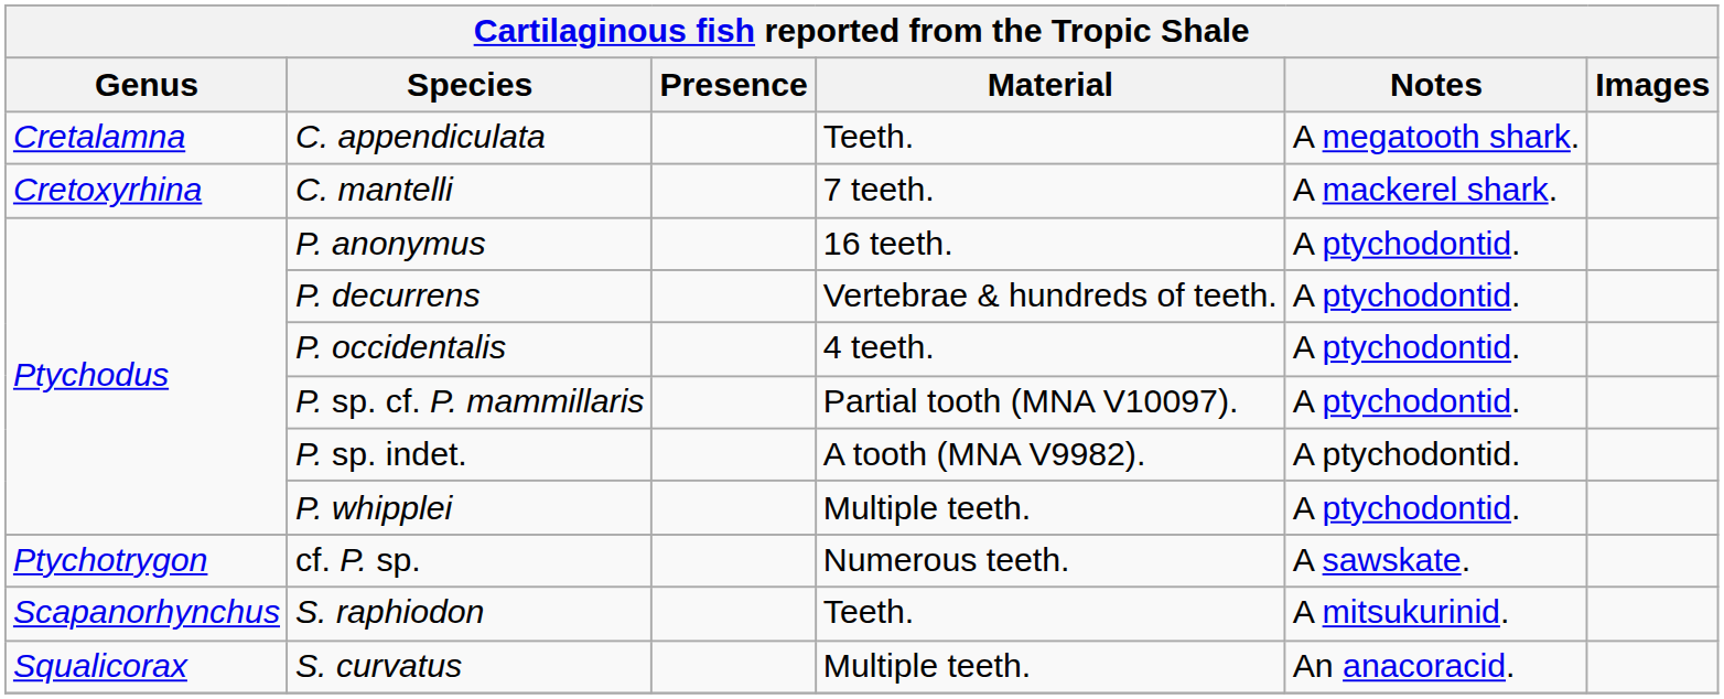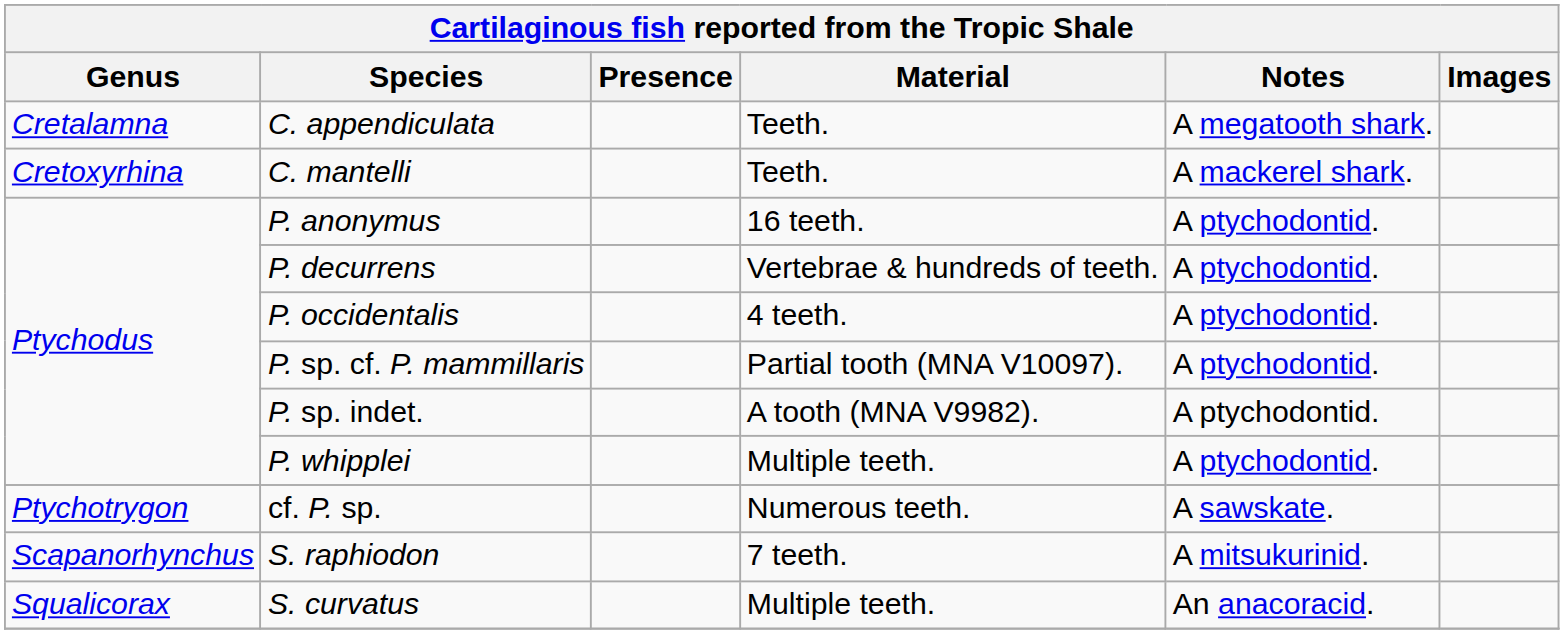C. mantelli | Material: 7 teeth. -> Teeth.
S. raphiodon | Material: Teeth. -> 7 teeth.
